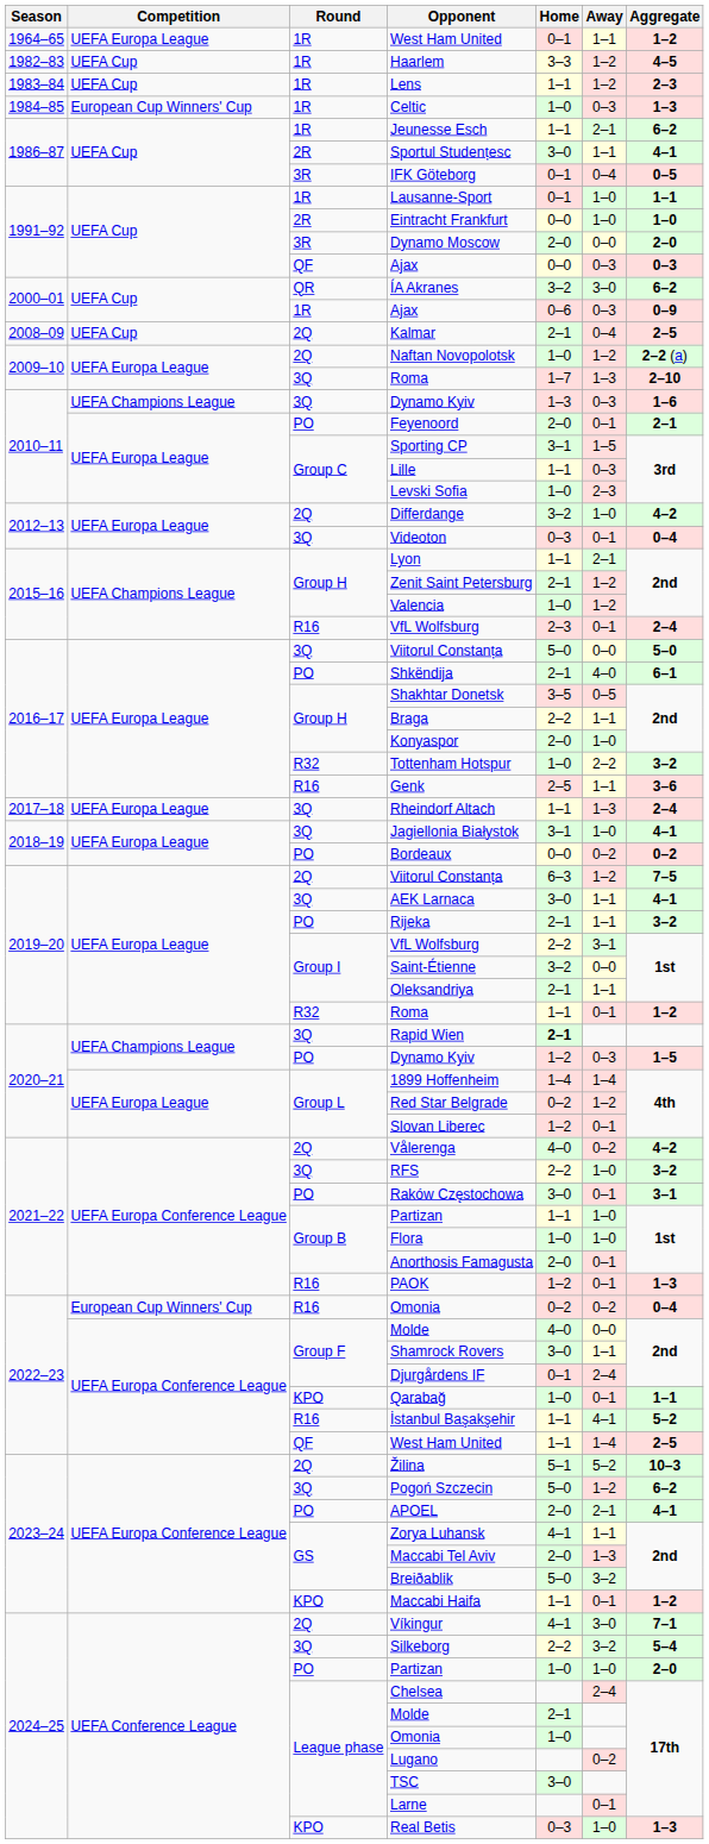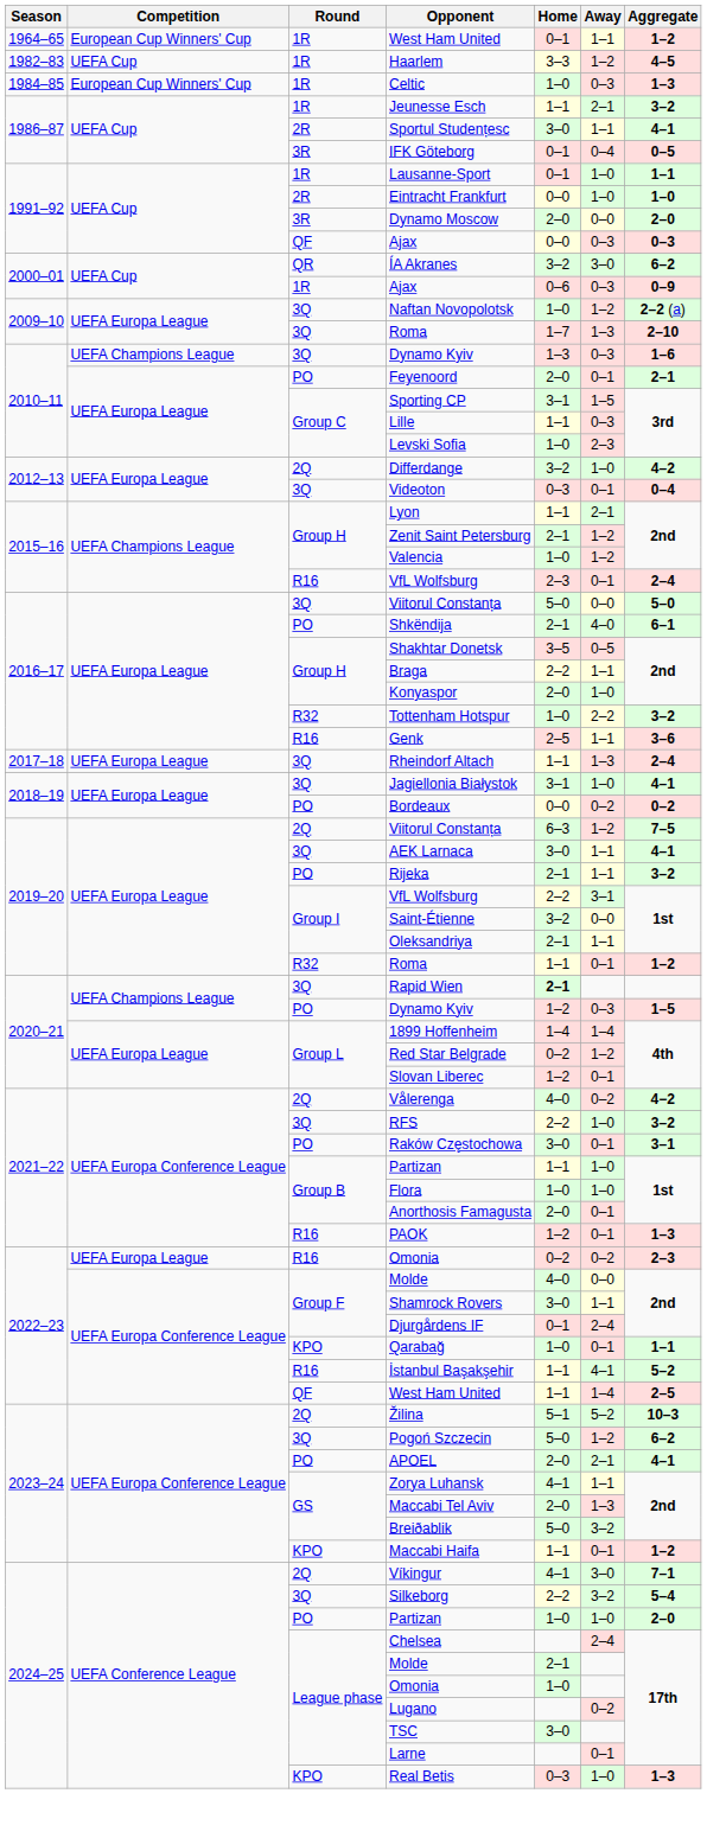1964–65 / West Ham United | Competition: UEFA Europa League -> European Cup Winners' Cup
- row: 1983–84 | UEFA Cup | 1R | Lens | 1–1 | 1–2 | 2–3
Jeunesse Esch | Aggregate: 6–2 -> 3–2
- row: 2008–09 | UEFA Cup | 2Q | Kalmar | 2–1 | 0–4 | 2–5
Naftan Novopolotsk | Round: 2Q -> 3Q
2022–23 / Omonia | Competition: European Cup Winners' Cup -> UEFA Europa League
2022–23 / Omonia | Aggregate: 0–4 -> 2–3
